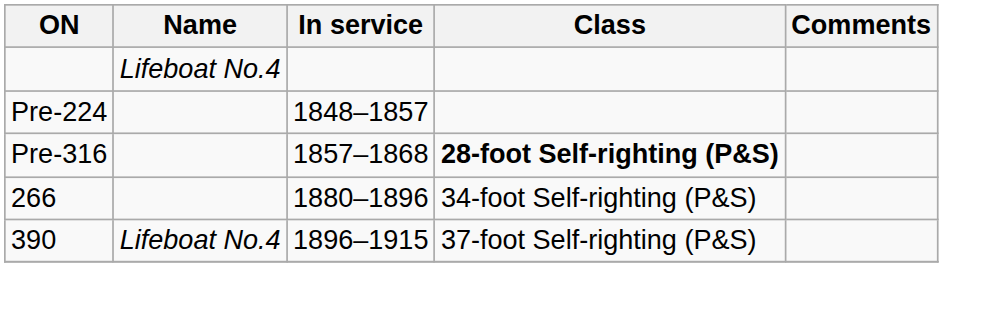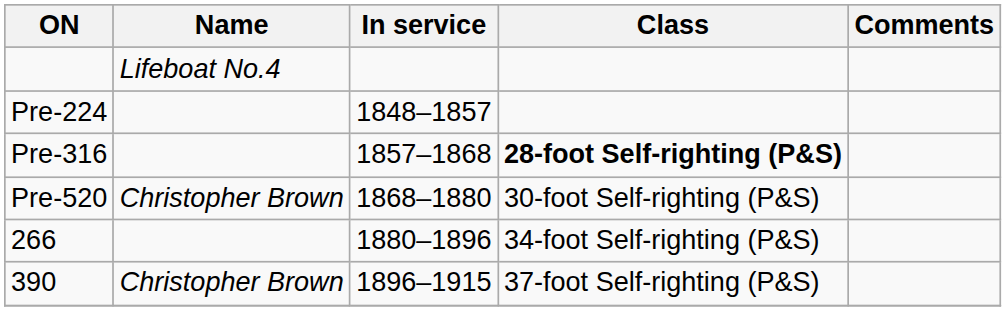+ row: Pre-520 | Christopher Brown | 1868–1880 | 30-foot Self-righting (P&S)
390 | Name: Lifeboat No.4 -> Christopher Brown
